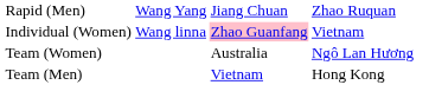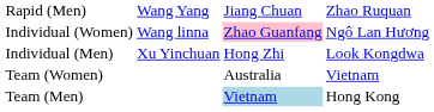Individual (Women) | column 4: Vietnam -> Ngô Lan Hương
+ row: Individual (Men) | Xu Yinchuan | Hong Zhi | Look Kongdwa
Team (Women) | column 4: Ngô Lan Hương -> Vietnam
Team (Men) | column 3: no background -> lightblue background
